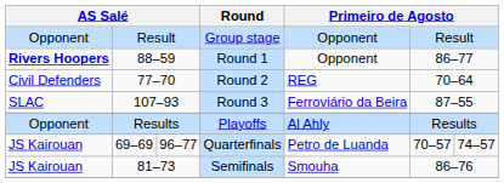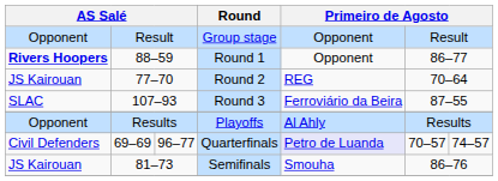Round 2 | column 1: Civil Defenders -> JS Kairouan
Quarterfinals | column 1: JS Kairouan -> Civil Defenders
Quarterfinals | column 5: no background -> lavender background
